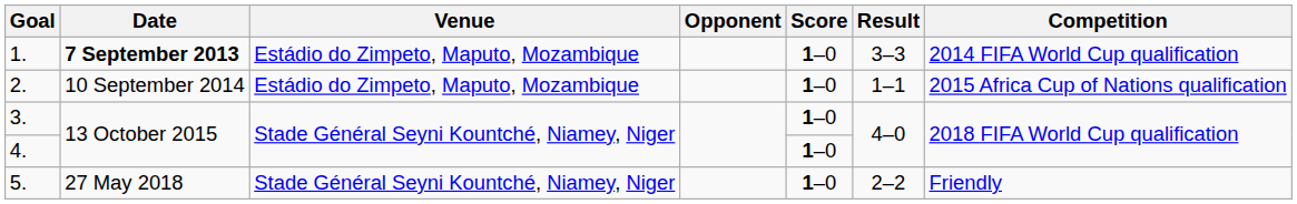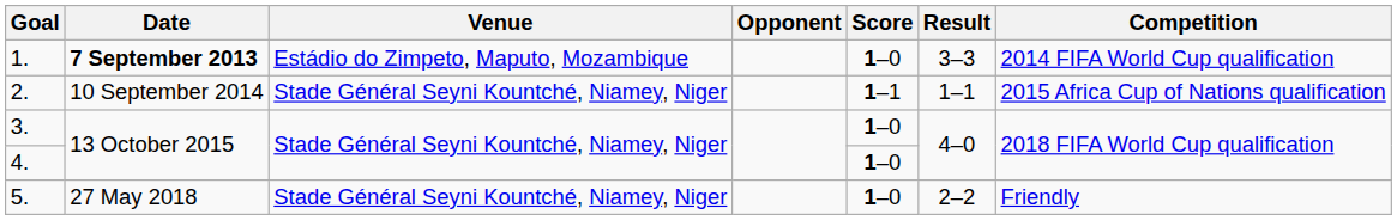2. | Venue: Estádio do Zimpeto, Maputo, Mozambique -> Stade Général Seyni Kountché, Niamey, Niger
2. | Score: 1–0 -> 1–1
